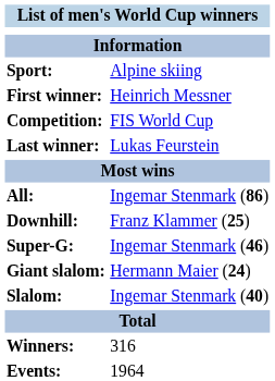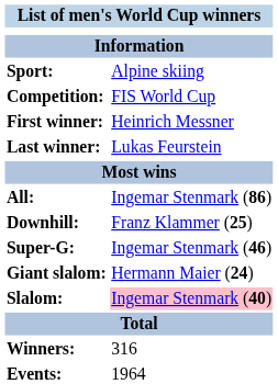rows swapped: Competition: <-> First winner:
Slalom: | column 2: no background -> pink background
